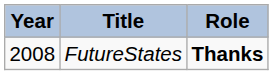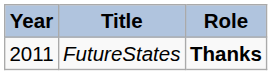FutureStates | Year: 2008 -> 2011
